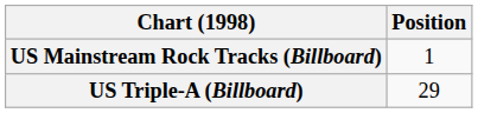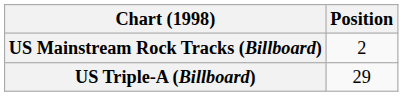US Mainstream Rock Tracks (Billboard) | Position: 1 -> 2
